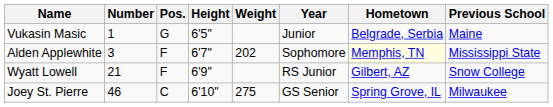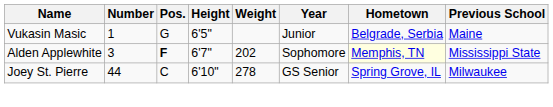Alden Applewhite | Pos.: normal -> bold
- row: Wyatt Lowell | 21 | F | 6'9" | RS Junior | Gilbert, AZ | Snow College
Joey St. Pierre | Number: 46 -> 44
Joey St. Pierre | Weight: 275 -> 278
